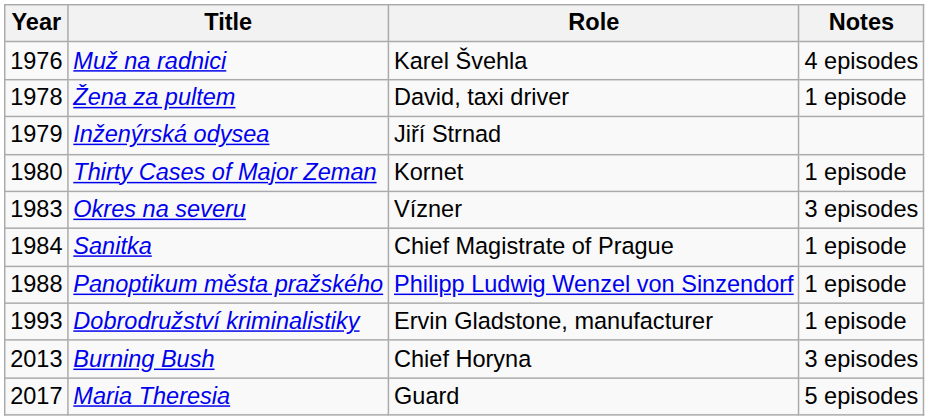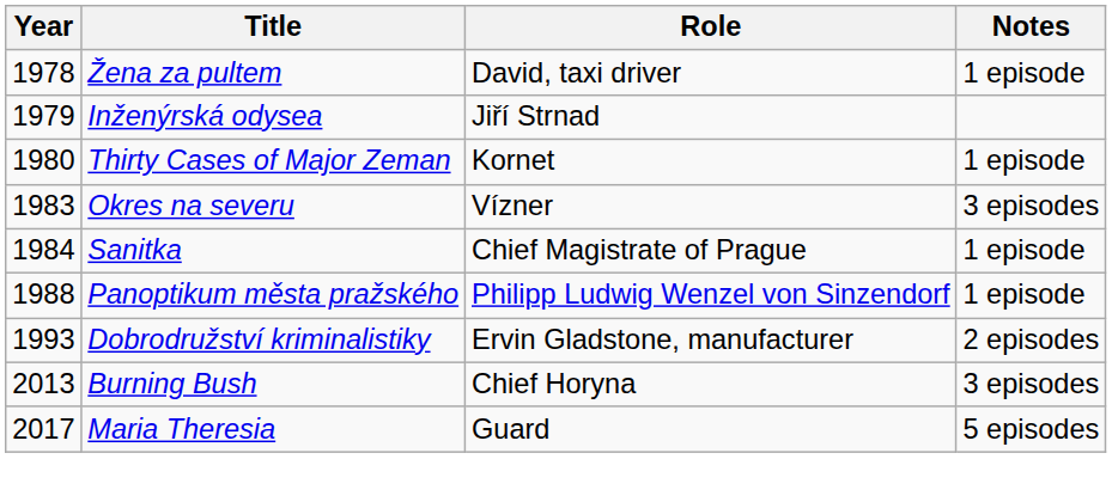- row: 1976 | Muž na radnici | Karel Švehla | 4 episodes
Dobrodružství kriminalistiky | Notes: 1 episode -> 2 episodes
